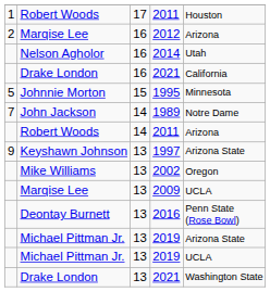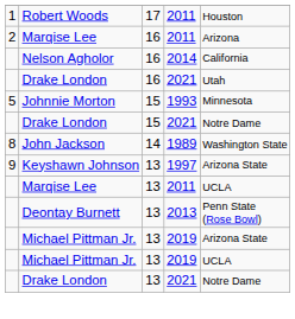Marqise Lee / 16 | column 4: 2012 -> 2011
Nelson Agholor | column 5: Utah -> California
Drake London / 16 | column 5: California -> Utah
Johnnie Morton | column 4: 1995 -> 1993
+ row: Drake London | 15 | 2021 | Notre Dame
John Jackson | column 1: 7 -> 8
John Jackson | column 5: Notre Dame -> Washington State
- row: Robert Woods | 14 | 2011 | Arizona
- row: Mike Williams | 13 | 2002 | Oregon
Marqise Lee / 13 | column 4: 2009 -> 2011
Deontay Burnett | column 4: 2016 -> 2013
Drake London / 13 | column 5: Washington State -> Notre Dame
